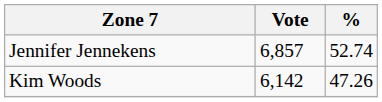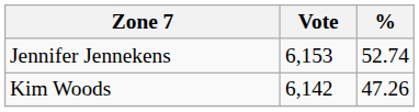Jennifer Jennekens | Vote: 6,857 -> 6,153
